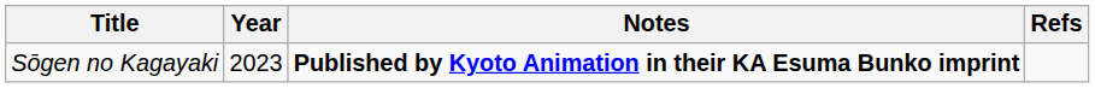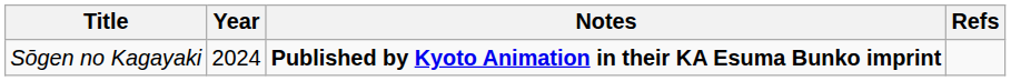Sōgen no Kagayaki | Year: 2023 -> 2024
